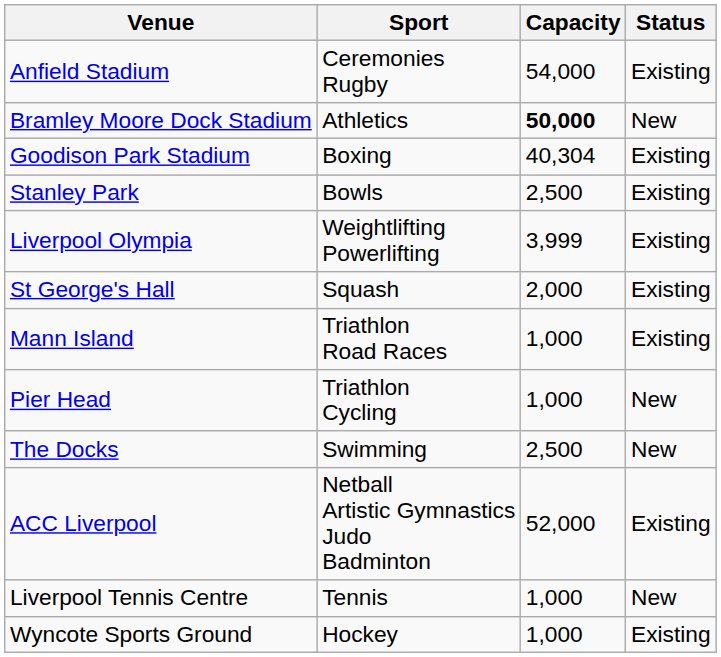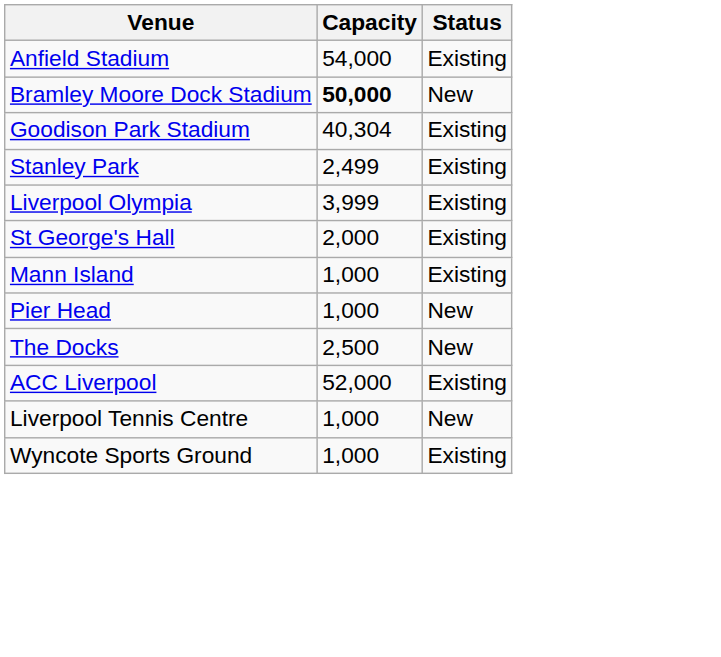- column: Sport | Ceremonies Rugby | Athletics | Boxing | Bowls | Weightlifting Powerlifting | Squash | Triathlon Road Races | Triathlon Cycling | Swimming | Netball Artistic Gymnastics Judo Badminton | Tennis | Hockey
Stanley Park | Capacity: 2,500 -> 2,499
